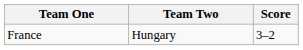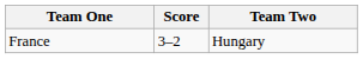columns swapped: Team Two <-> Score
